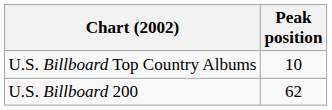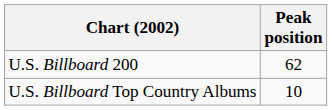rows swapped: U.S. Billboard Top Country Albums <-> U.S. Billboard 200
